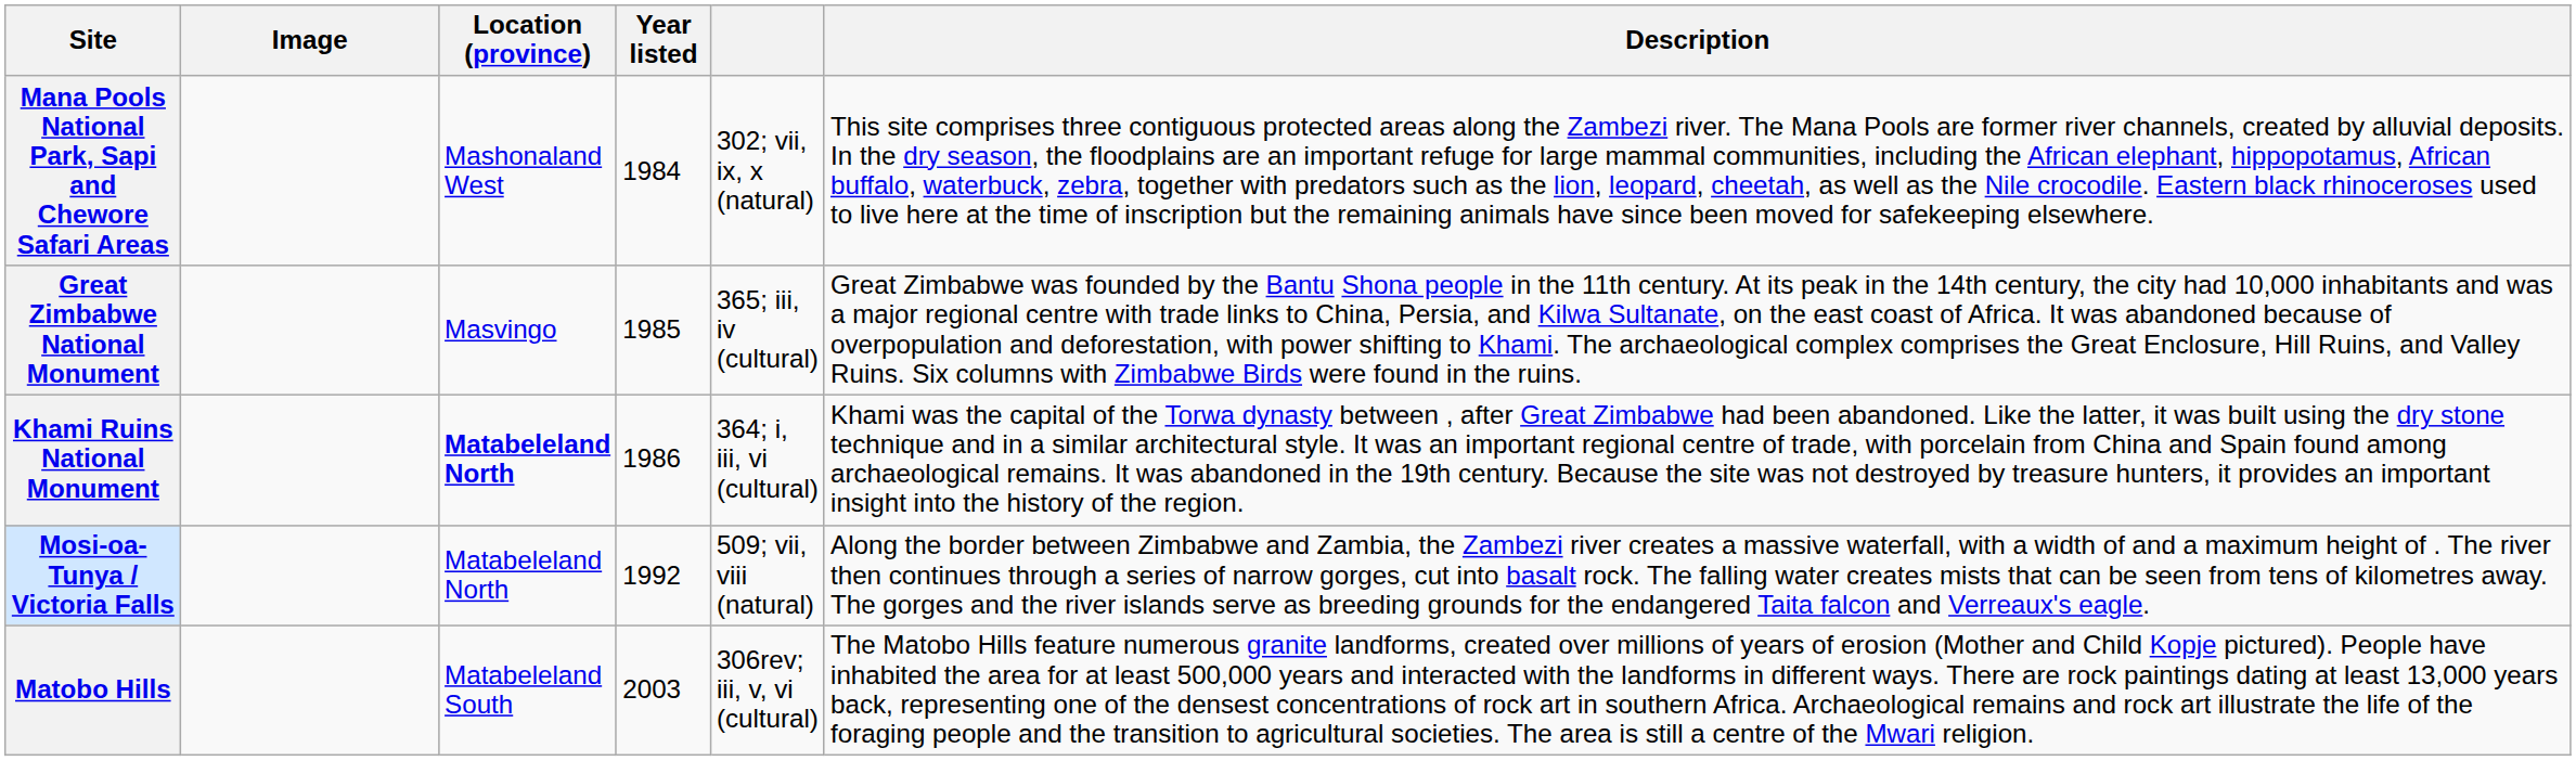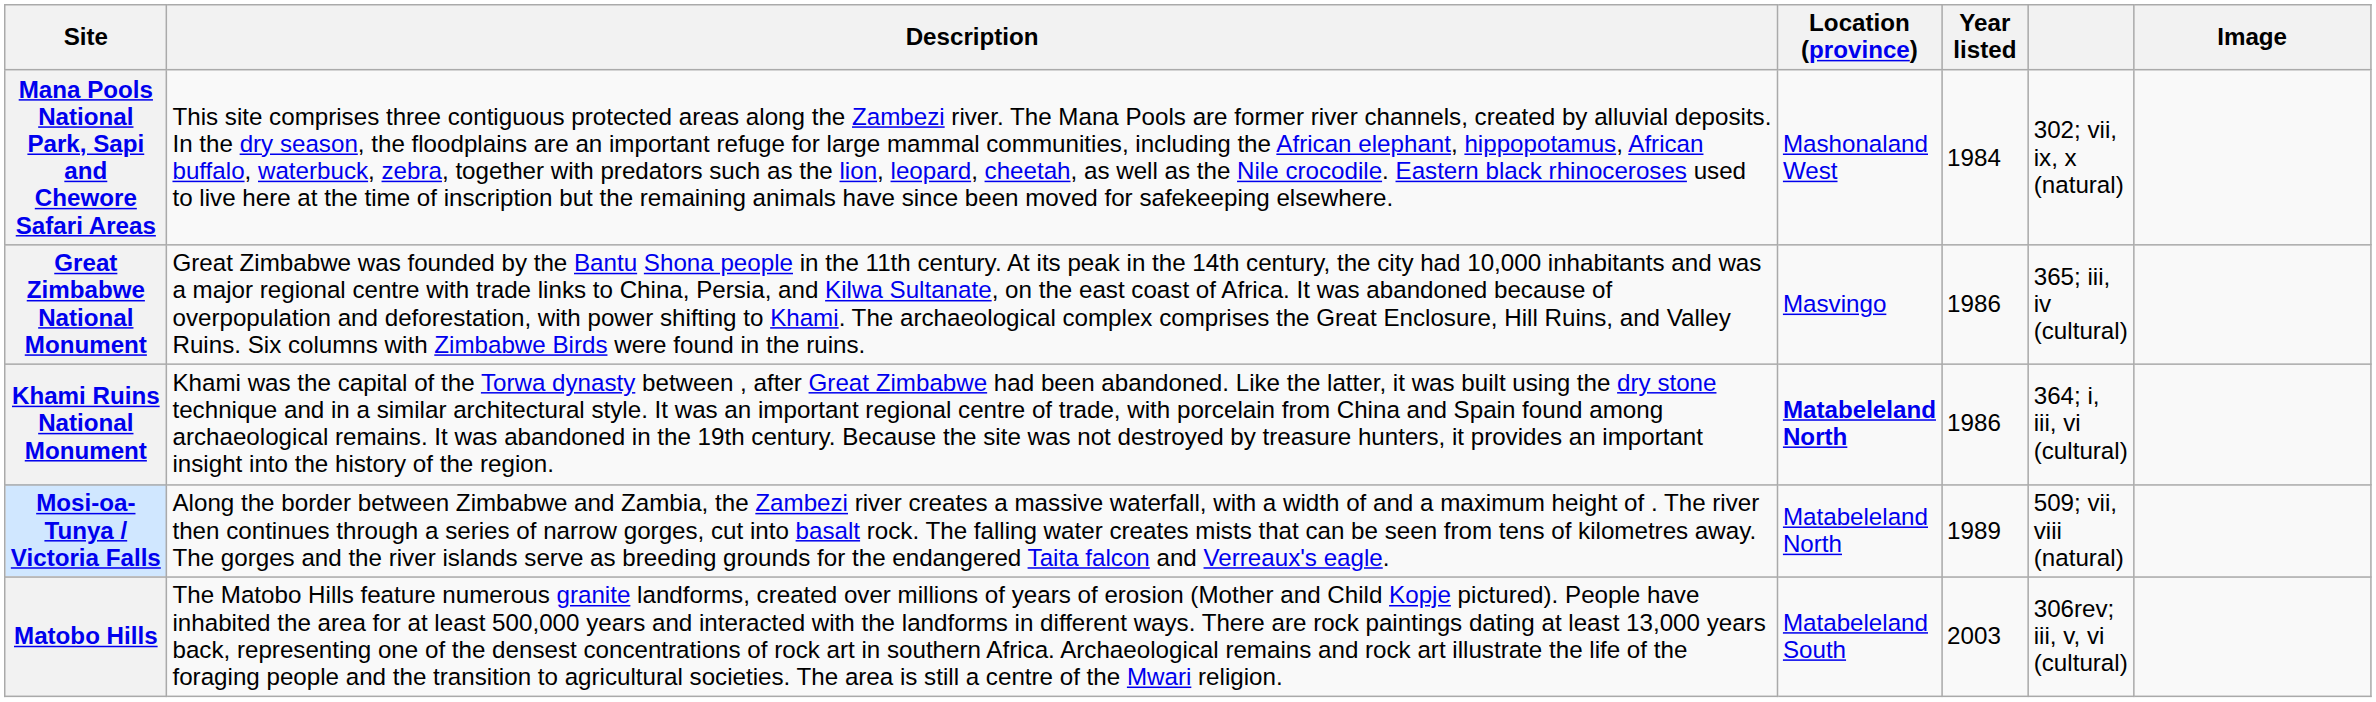columns swapped: Image <-> Description
Great Zimbabwe National Monument | Year listed: 1985 -> 1986
Mosi-oa-Tunya / Victoria Falls | Year listed: 1992 -> 1989
